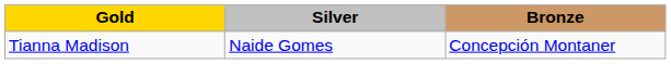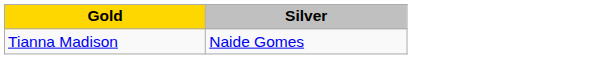- column: Bronze | Concepción Montaner
